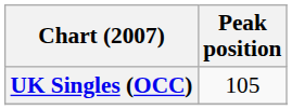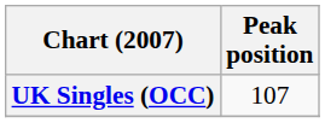UK Singles (OCC) | Peak position: 105 -> 107
